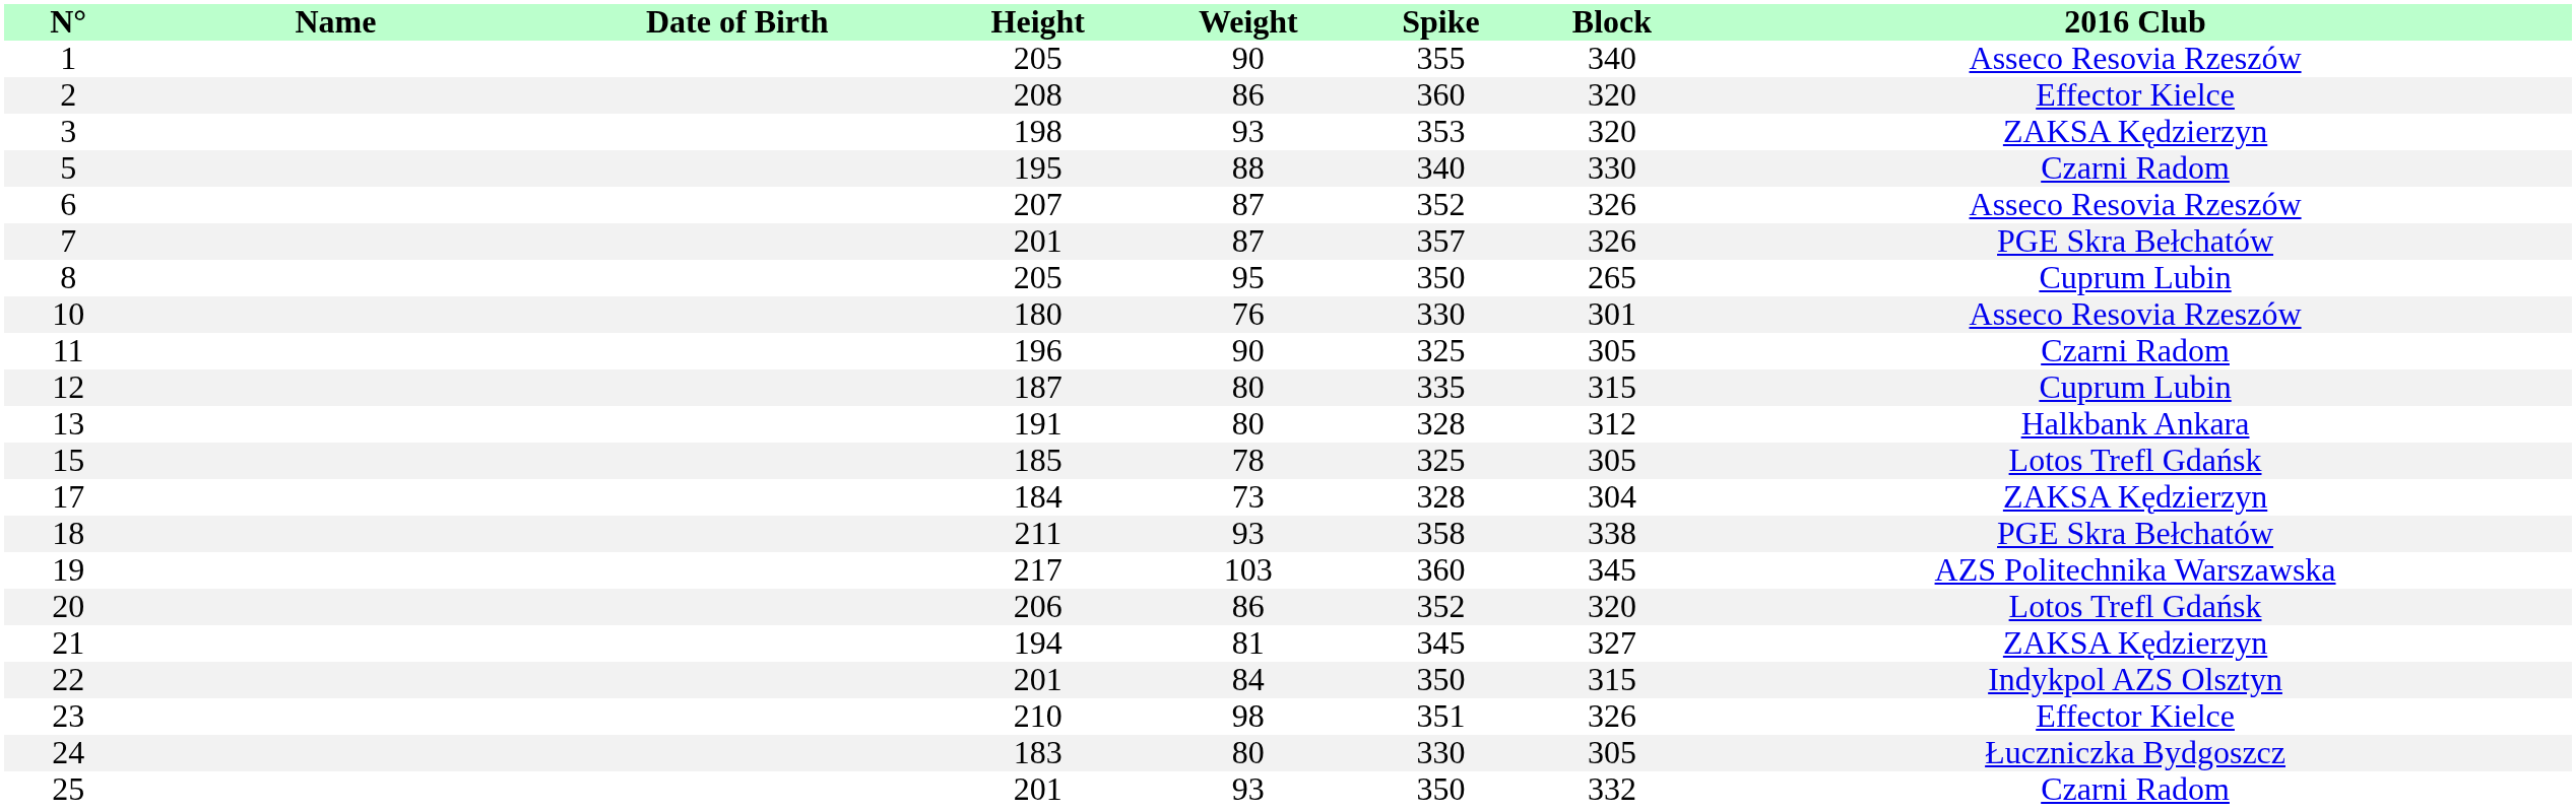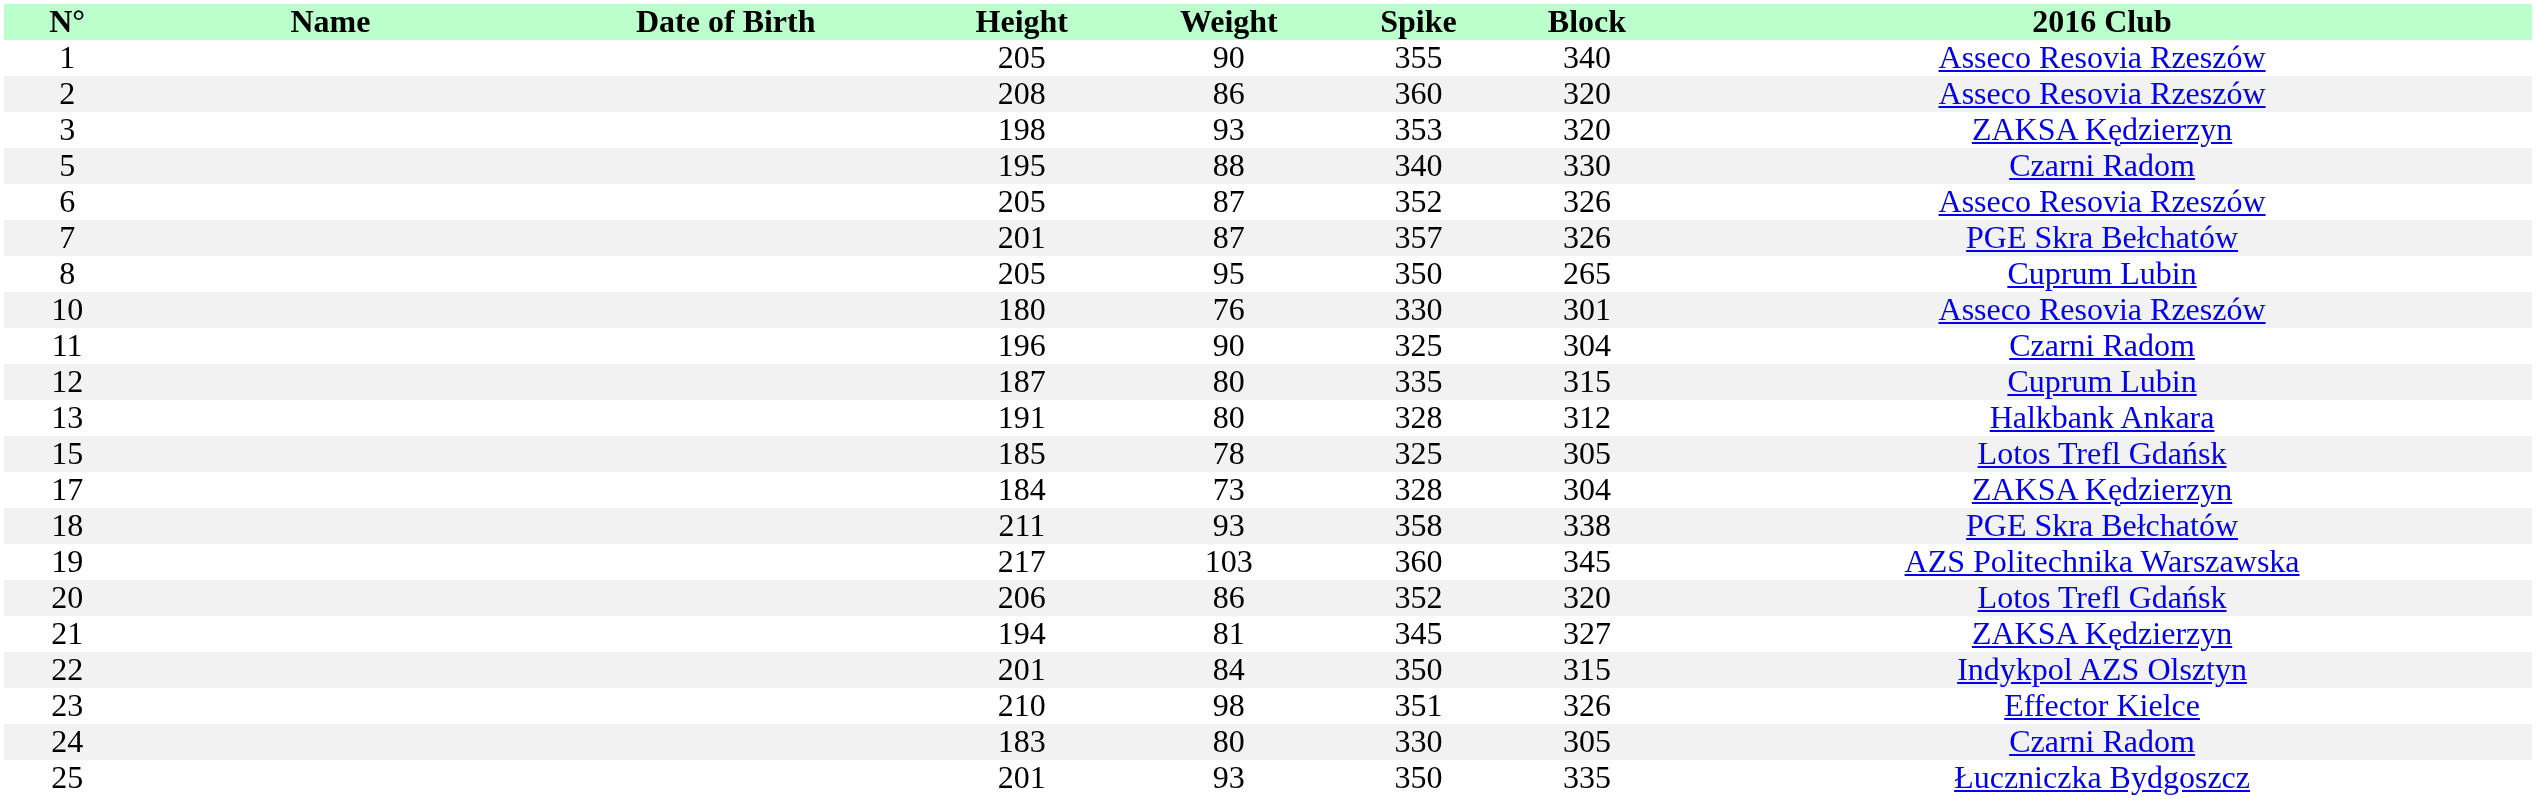2 | 2016 Club: Effector Kielce -> Asseco Resovia Rzeszów
6 | Height: 207 -> 205
11 | Block: 305 -> 304
24 | 2016 Club: Łuczniczka Bydgoszcz -> Czarni Radom
25 | Block: 332 -> 335
25 | 2016 Club: Czarni Radom -> Łuczniczka Bydgoszcz
